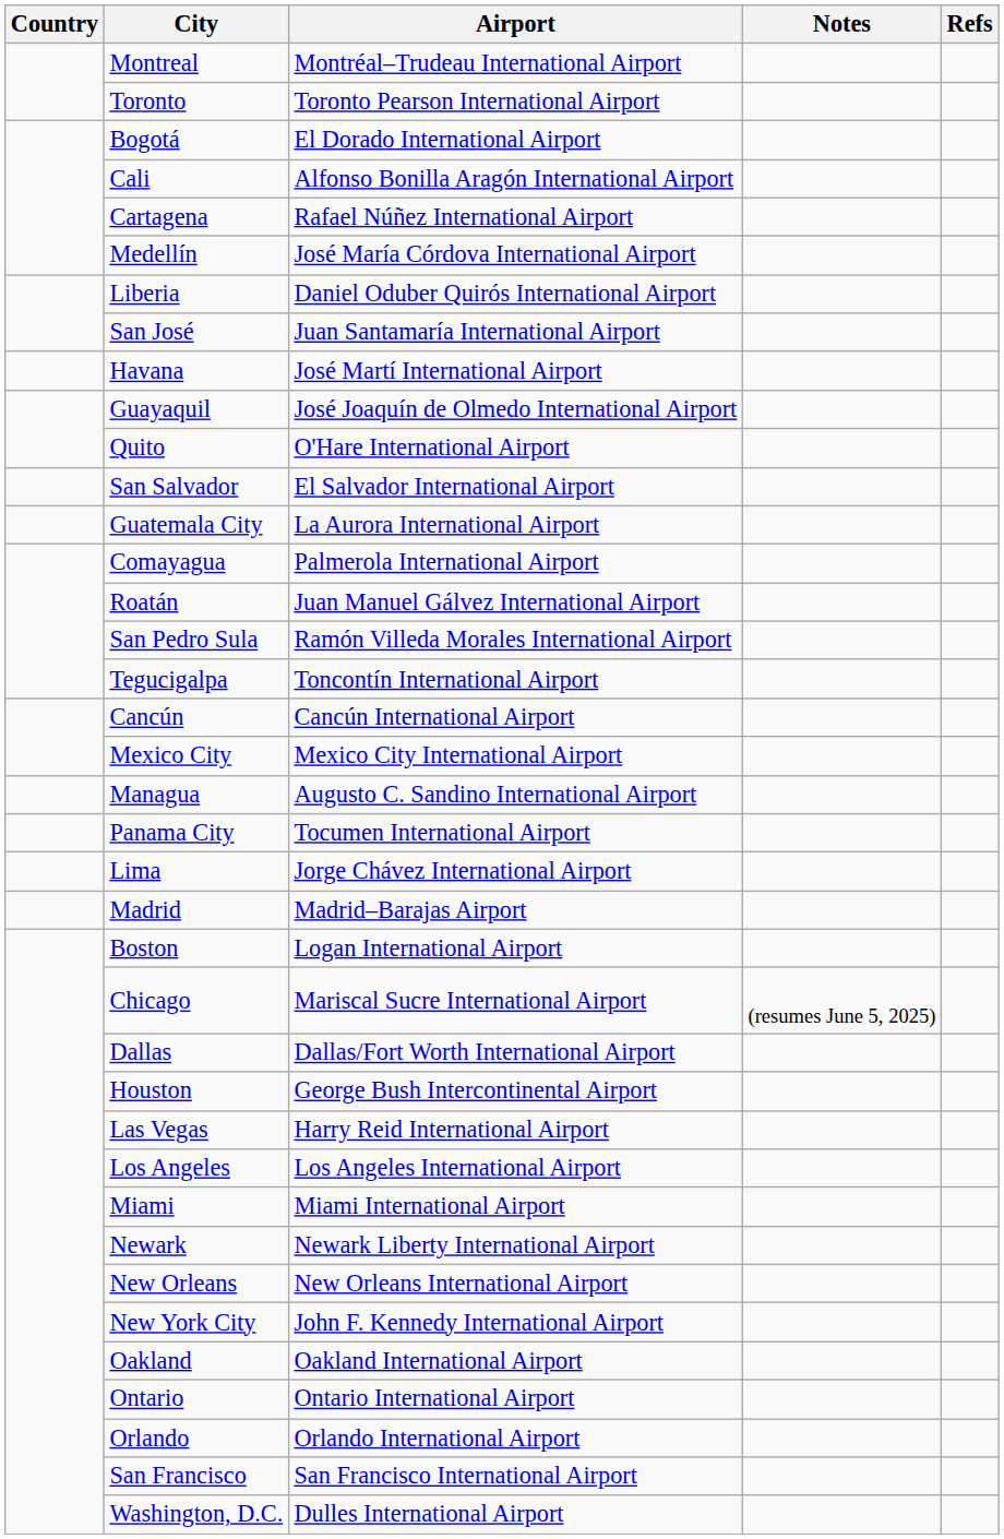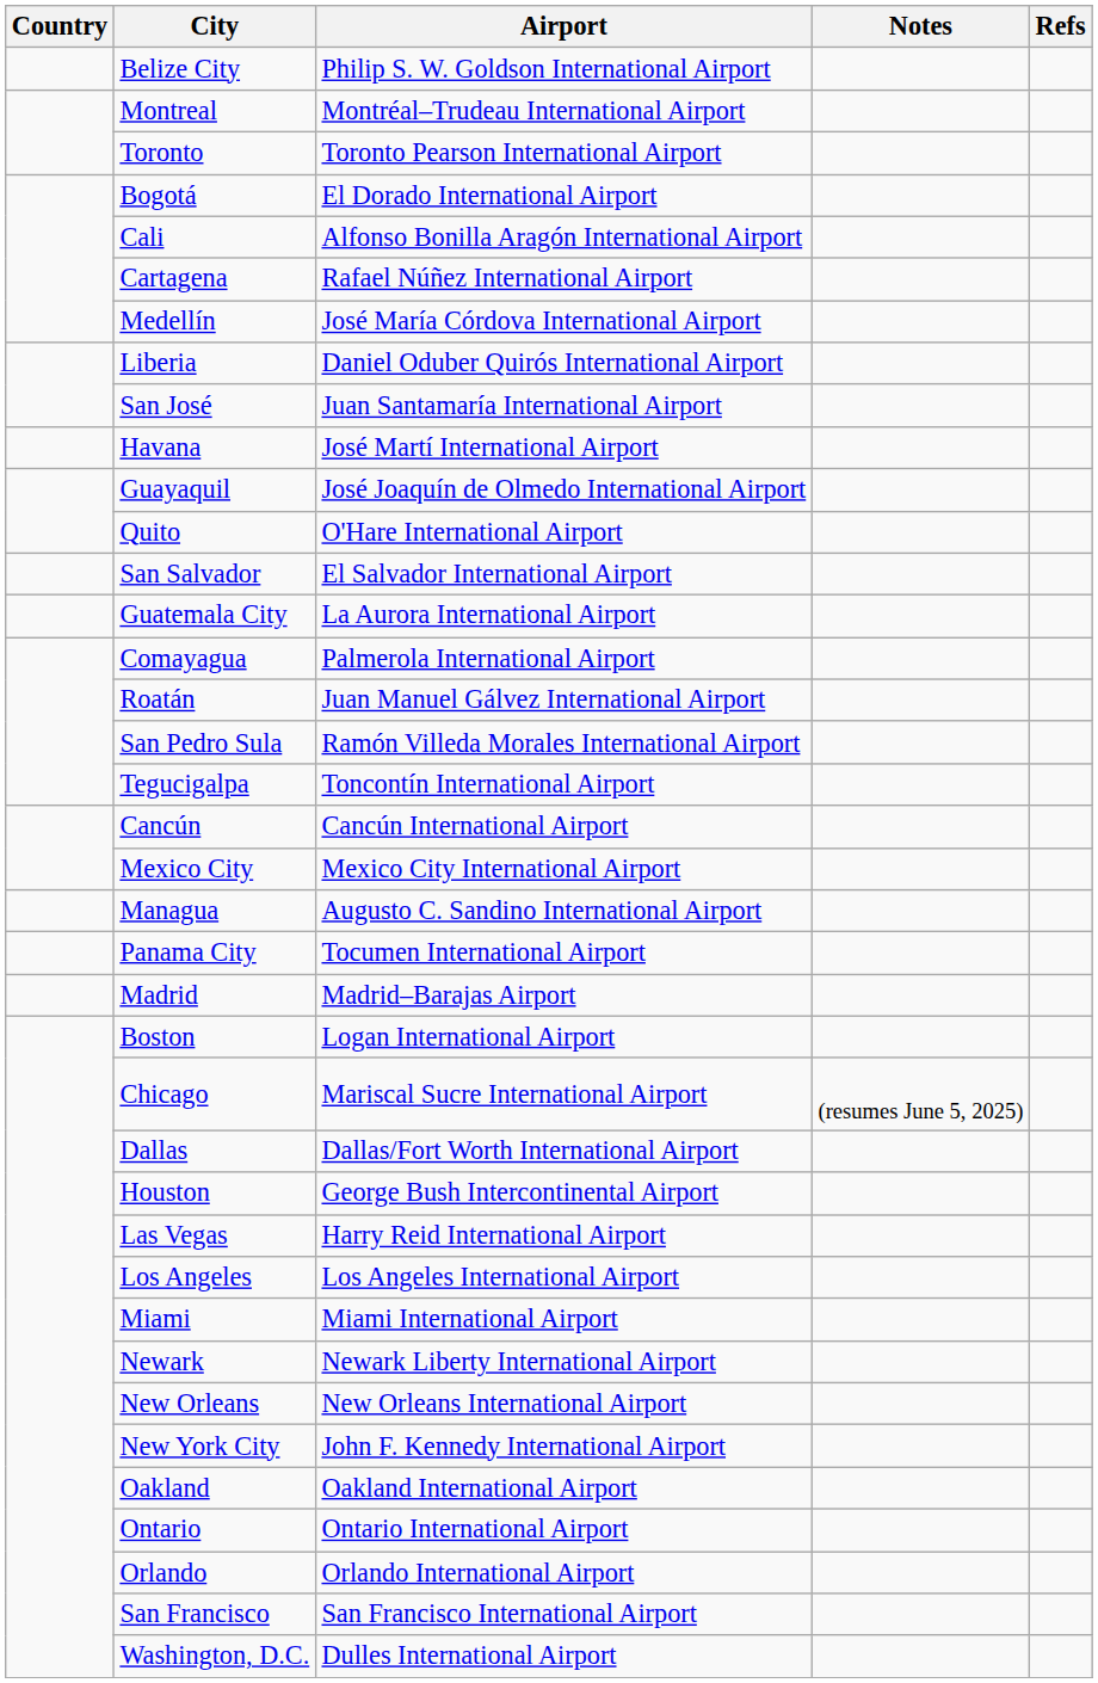+ row: Belize City | Philip S. W. Goldson International Airport
- row: Lima | Jorge Chávez International Airport
